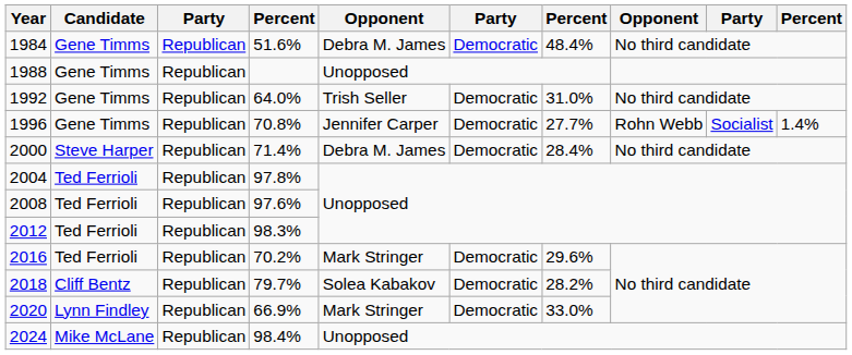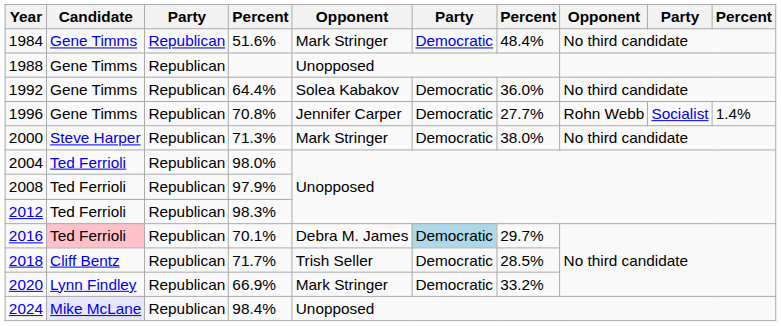1984 | column 5: Debra M. James -> Mark Stringer
1992 | column 4: 64.0% -> 64.4%
1992 | column 5: Trish Seller -> Solea Kabakov
1992 | column 7: 31.0% -> 36.0%
2000 | column 4: 71.4% -> 71.3%
2000 | column 5: Debra M. James -> Mark Stringer
2000 | column 7: 28.4% -> 38.0%
2004 | column 4: 97.8% -> 98.0%
2008 | column 4: 97.6% -> 97.9%
2016 | Candidate: no background -> pink background
2016 | column 4: 70.2% -> 70.1%
2016 | column 5: Mark Stringer -> Debra M. James
2016 | column 6: no background -> lightblue background
2016 | column 7: 29.6% -> 29.7%
2018 | column 4: 79.7% -> 71.7%
2018 | column 5: Solea Kabakov -> Trish Seller
2018 | column 7: 28.2% -> 28.5%
2020 | column 7: 33.0% -> 33.2%
2024 | Candidate: no background -> lavender background
